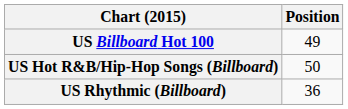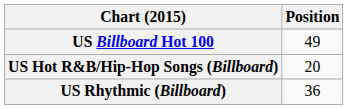US Hot R&B/Hip-Hop Songs (Billboard) | Position: 50 -> 20
